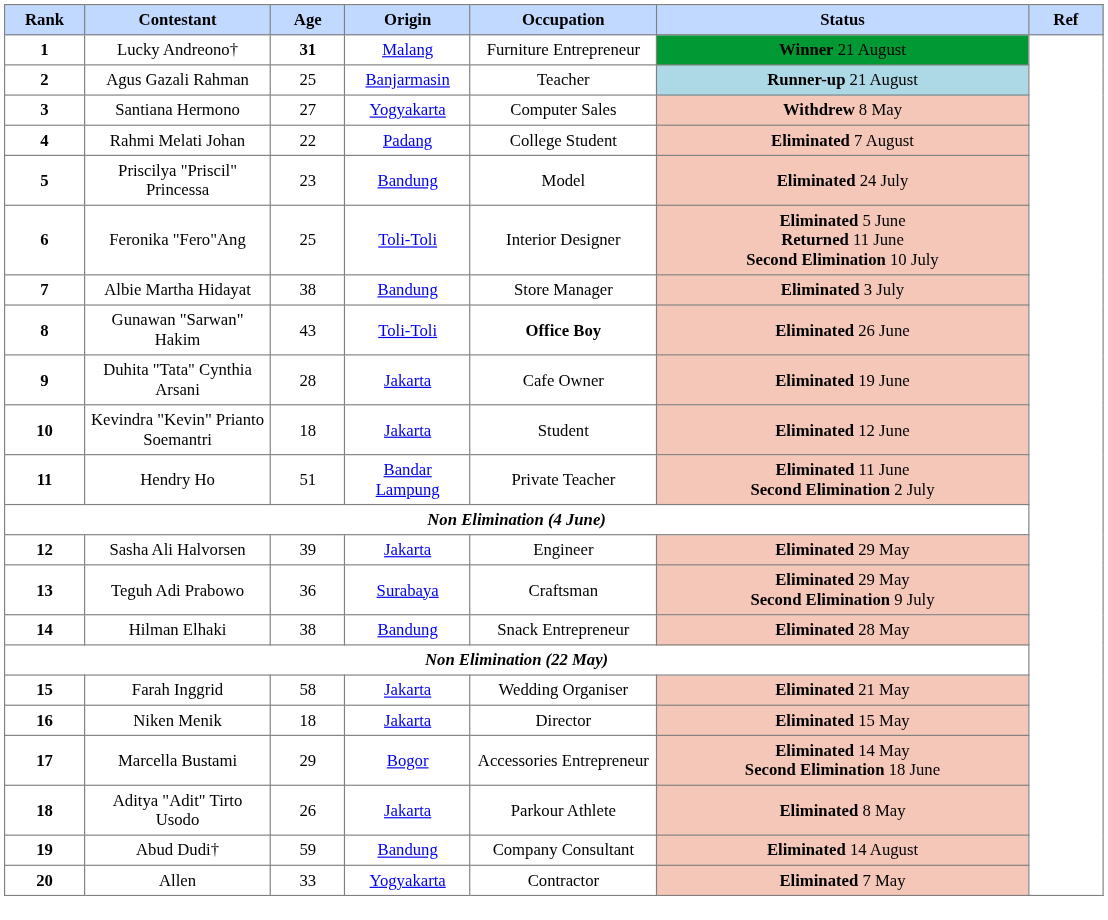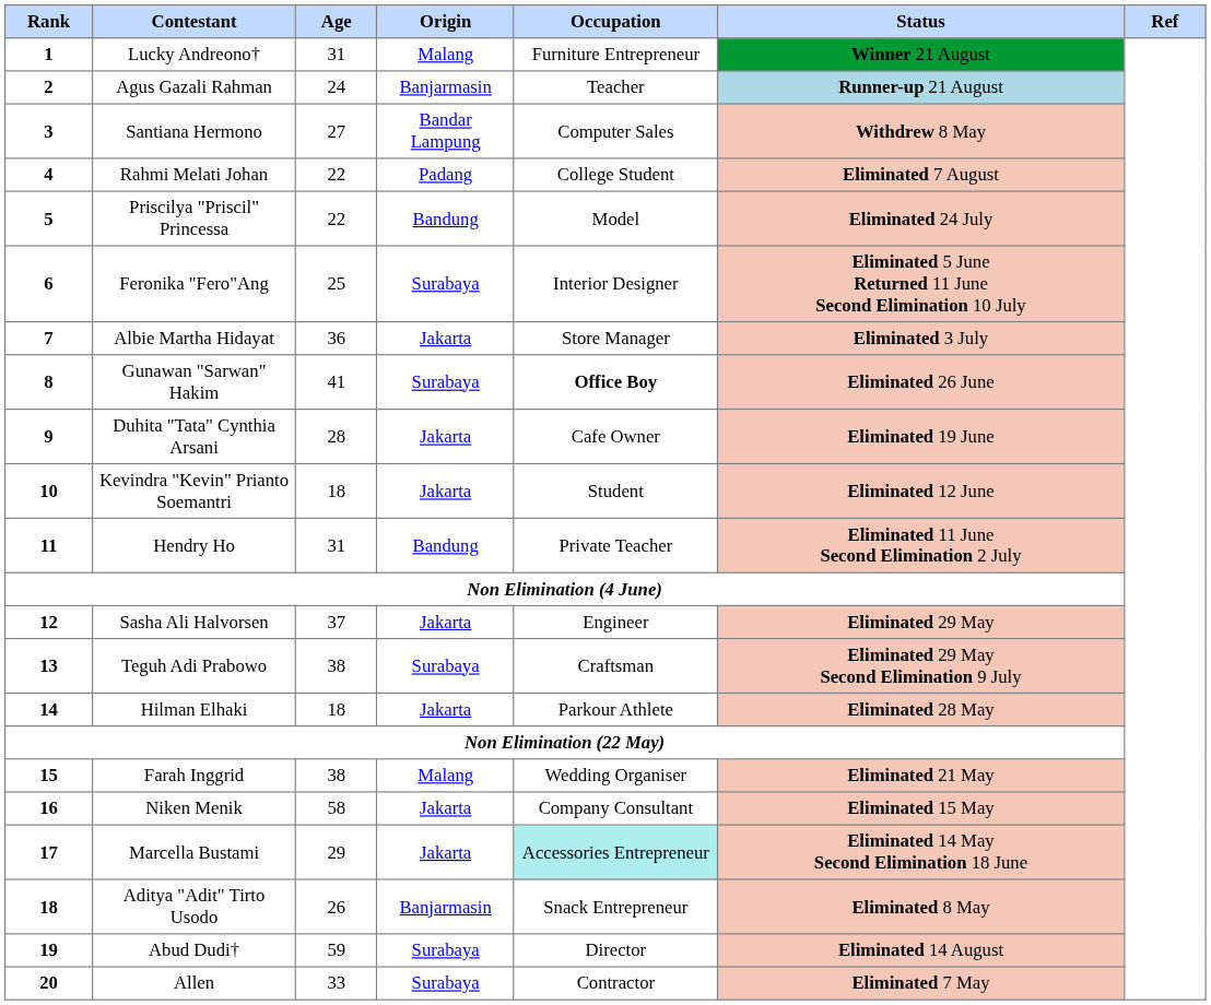Lucky Andreono† | Age: bold -> normal
Agus Gazali Rahman | Age: 25 -> 24
Santiana Hermono | Origin: Yogyakarta -> Bandar Lampung
Priscilya "Priscil" Princessa | Age: 23 -> 22
Feronika "Fero"Ang | Origin: Toli-Toli -> Surabaya
Albie Martha Hidayat | Age: 38 -> 36
Albie Martha Hidayat | Origin: Bandung -> Jakarta
Gunawan "Sarwan" Hakim | Age: 43 -> 41
Gunawan "Sarwan" Hakim | Origin: Toli-Toli -> Surabaya
Hendry Ho | Age: 51 -> 31
Hendry Ho | Origin: Bandar Lampung -> Bandung
Sasha Ali Halvorsen | Age: 39 -> 37
Teguh Adi Prabowo | Age: 36 -> 38
Hilman Elhaki | Age: 38 -> 18
Hilman Elhaki | Origin: Bandung -> Jakarta
Hilman Elhaki | Occupation: Snack Entrepreneur -> Parkour Athlete
Farah Inggrid | Age: 58 -> 38
Farah Inggrid | Origin: Jakarta -> Malang
Niken Menik | Age: 18 -> 58
Niken Menik | Occupation: Director -> Company Consultant
Marcella Bustami | Origin: Bogor -> Jakarta
Marcella Bustami | Occupation: no background -> paleturquoise background
Aditya "Adit" Tirto Usodo | Origin: Jakarta -> Banjarmasin
Aditya "Adit" Tirto Usodo | Occupation: Parkour Athlete -> Snack Entrepreneur
Abud Dudi† | Origin: Bandung -> Surabaya
Abud Dudi† | Occupation: Company Consultant -> Director
Allen | Origin: Yogyakarta -> Surabaya
